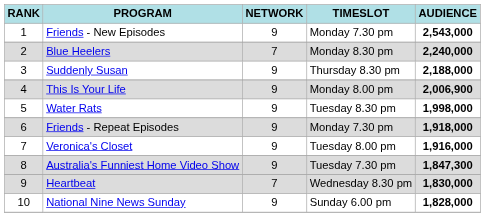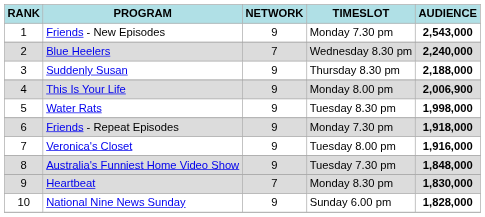Blue Heelers | TIMESLOT: Monday 8.30 pm -> Wednesday 8.30 pm
Australia's Funniest Home Video Show | AUDIENCE: 1,847,300 -> 1,848,000
Heartbeat | TIMESLOT: Wednesday 8.30 pm -> Monday 8.30 pm
